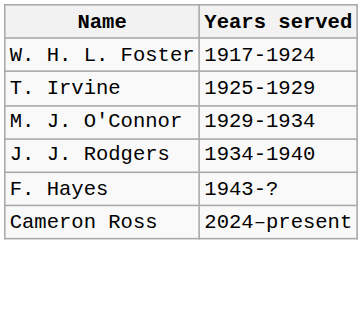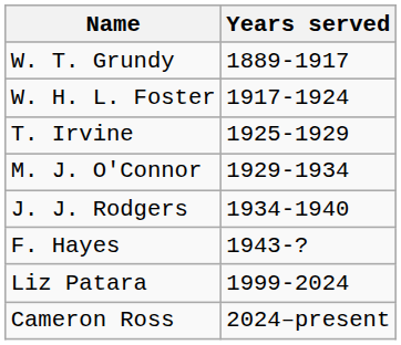+ row: W. T. Grundy | 1889-1917
+ row: Liz Patara | 1999-2024
